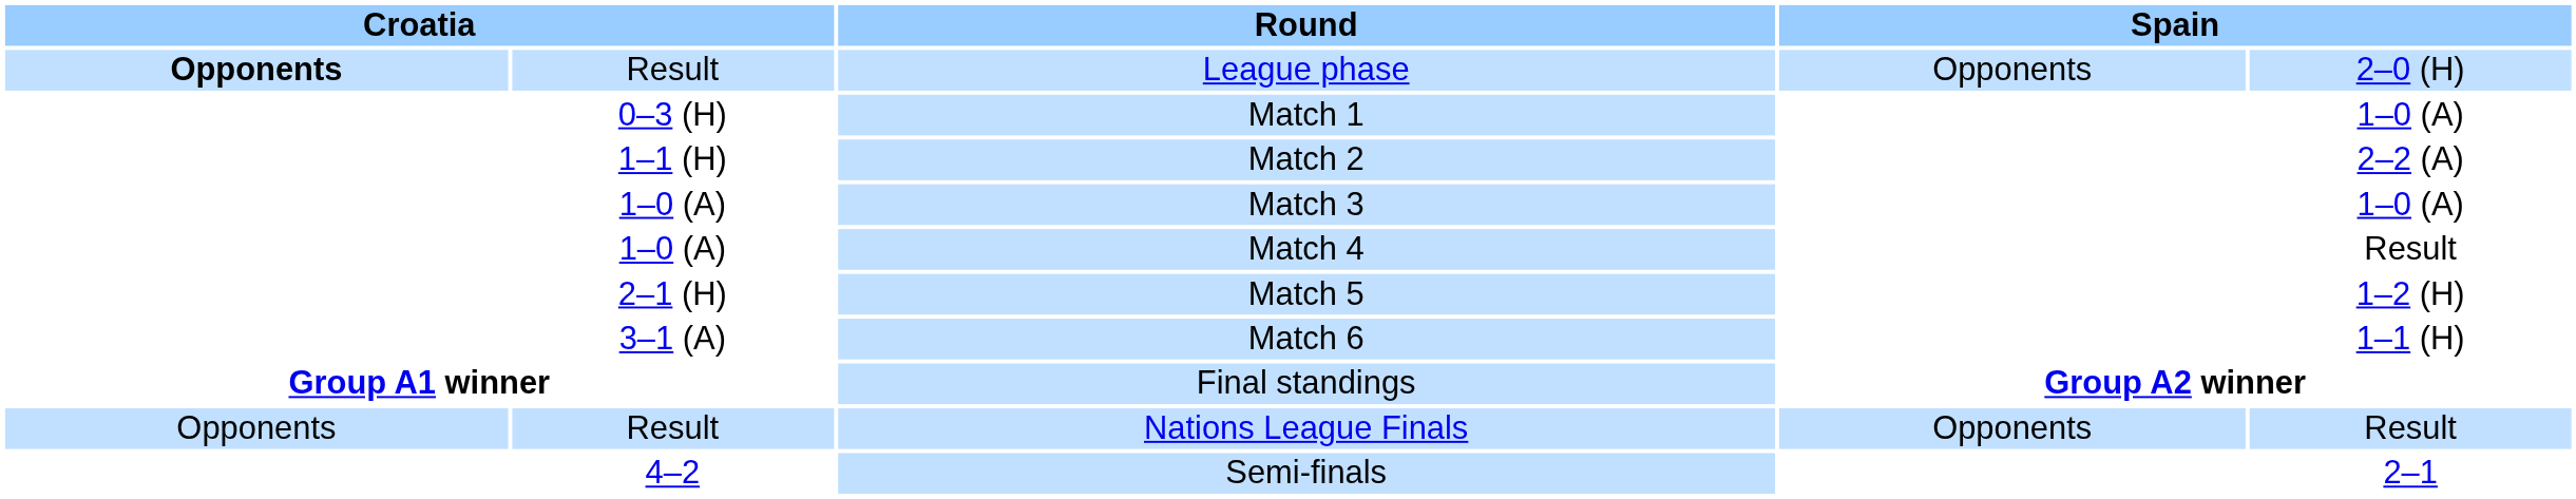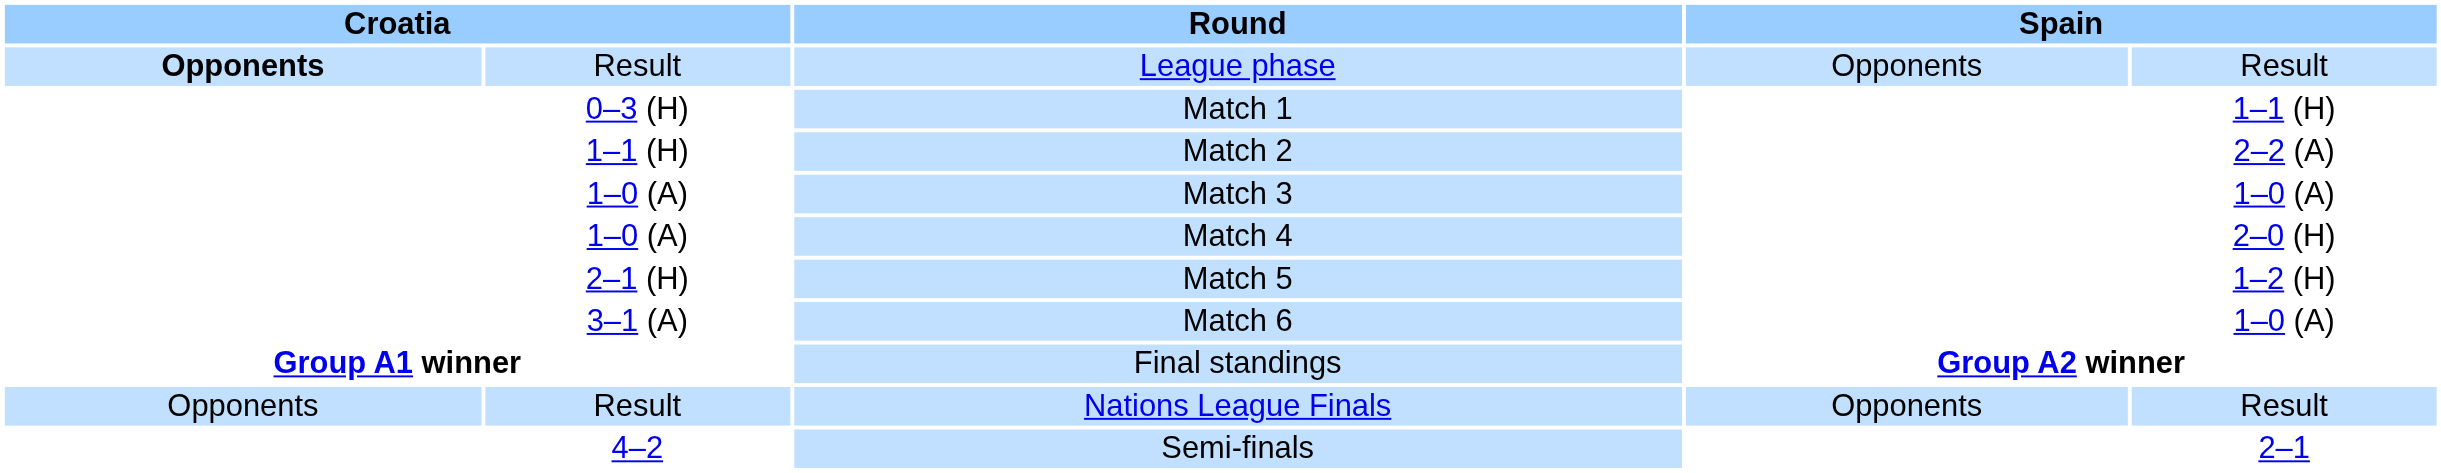League phase | column 5: 2–0 (H) -> Result
Match 1 | column 5: 1–0 (A) -> 1–1 (H)
Match 4 | column 5: Result -> 2–0 (H)
Match 6 | column 5: 1–1 (H) -> 1–0 (A)
